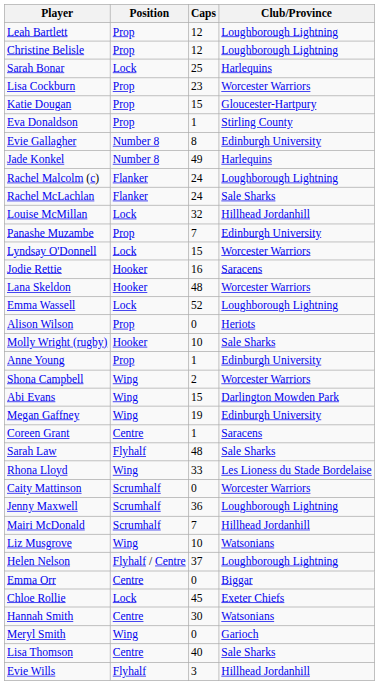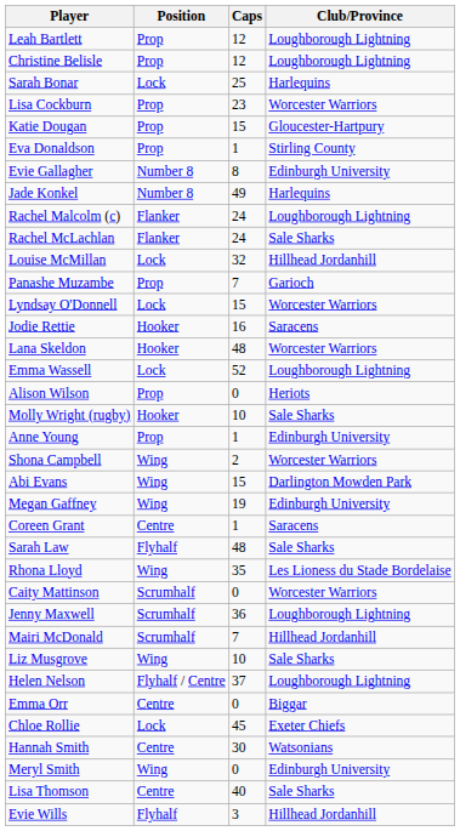Panashe Muzambe | Club/Province: Edinburgh University -> Garioch
Rhona Lloyd | Caps: 33 -> 35
Liz Musgrove | Club/Province: Watsonians -> Sale Sharks
Meryl Smith | Club/Province: Garioch -> Edinburgh University
